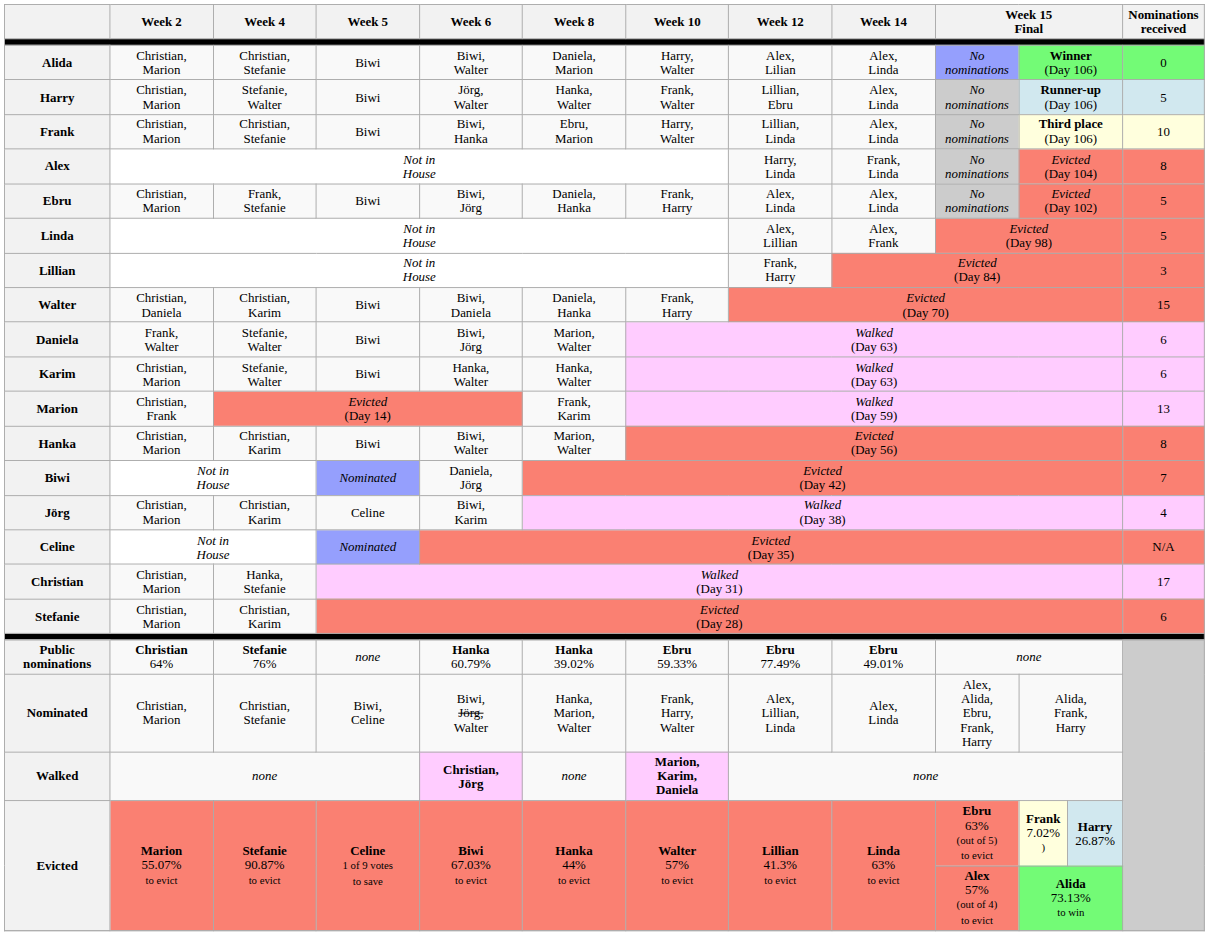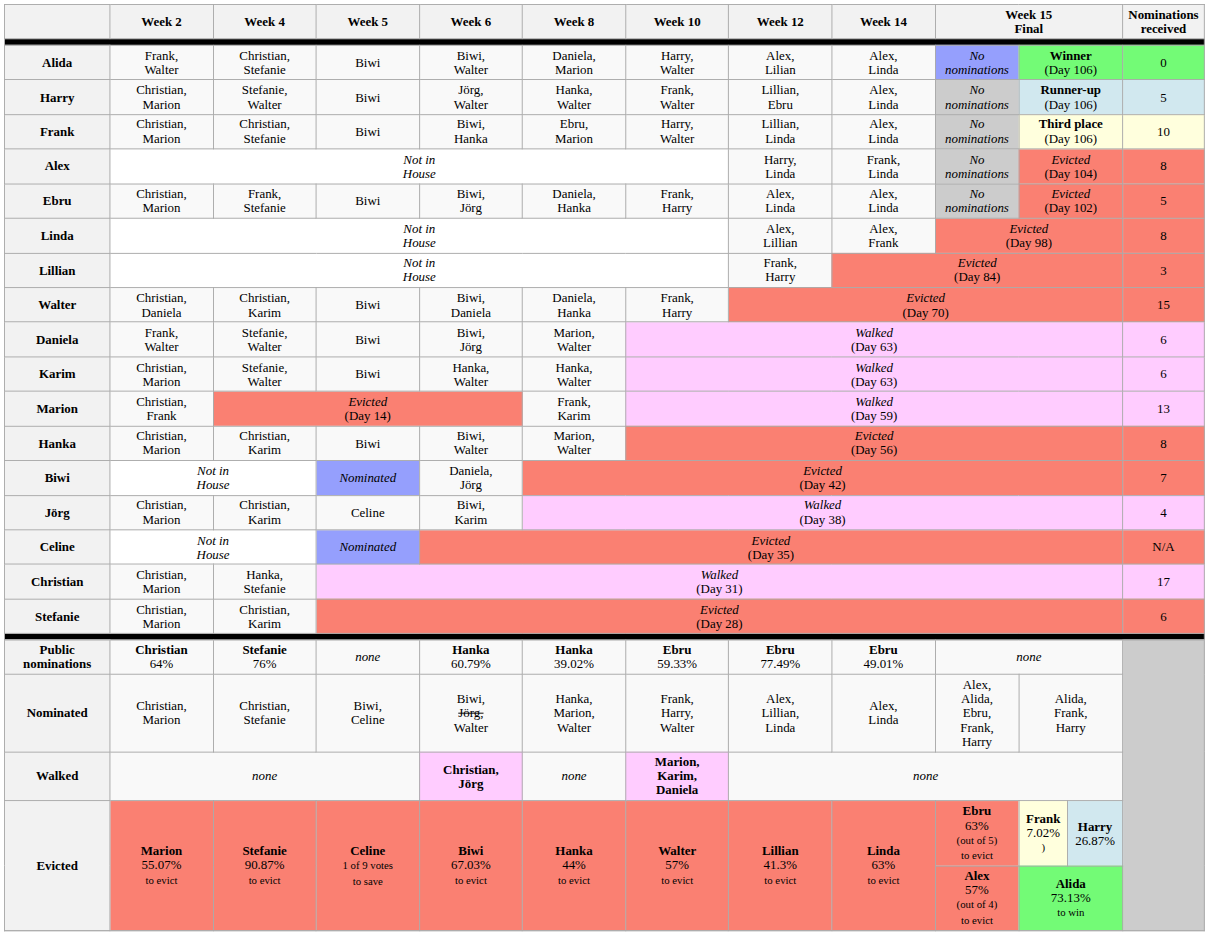Alida | Week 2: Christian, Marion -> Frank, Walter
Linda | Nominations received: 5 -> 8
